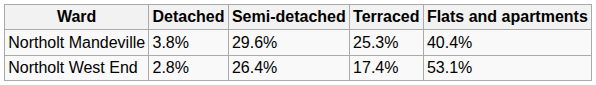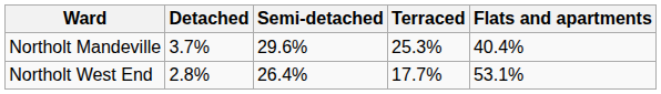Northolt Mandeville | Detached: 3.8% -> 3.7%
Northolt West End | Terraced: 17.4% -> 17.7%
